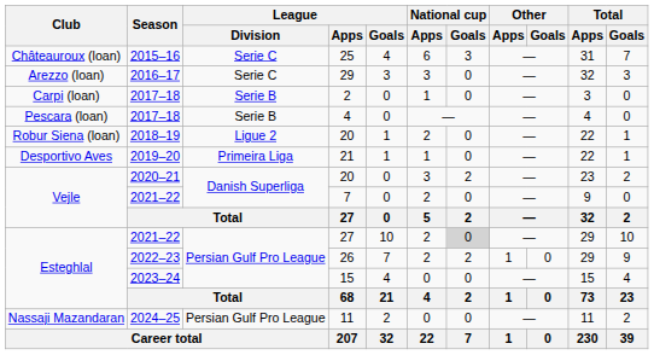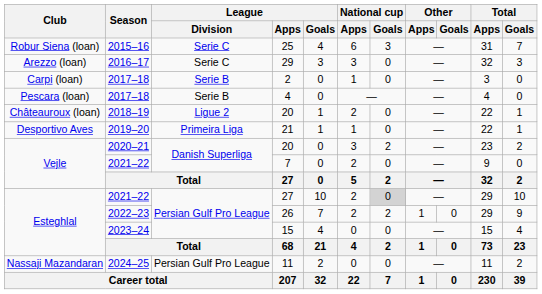25 | Club: Châteauroux (loan) -> Robur Siena (loan)
2018–19 / 20 | Club: Robur Siena (loan) -> Châteauroux (loan)
